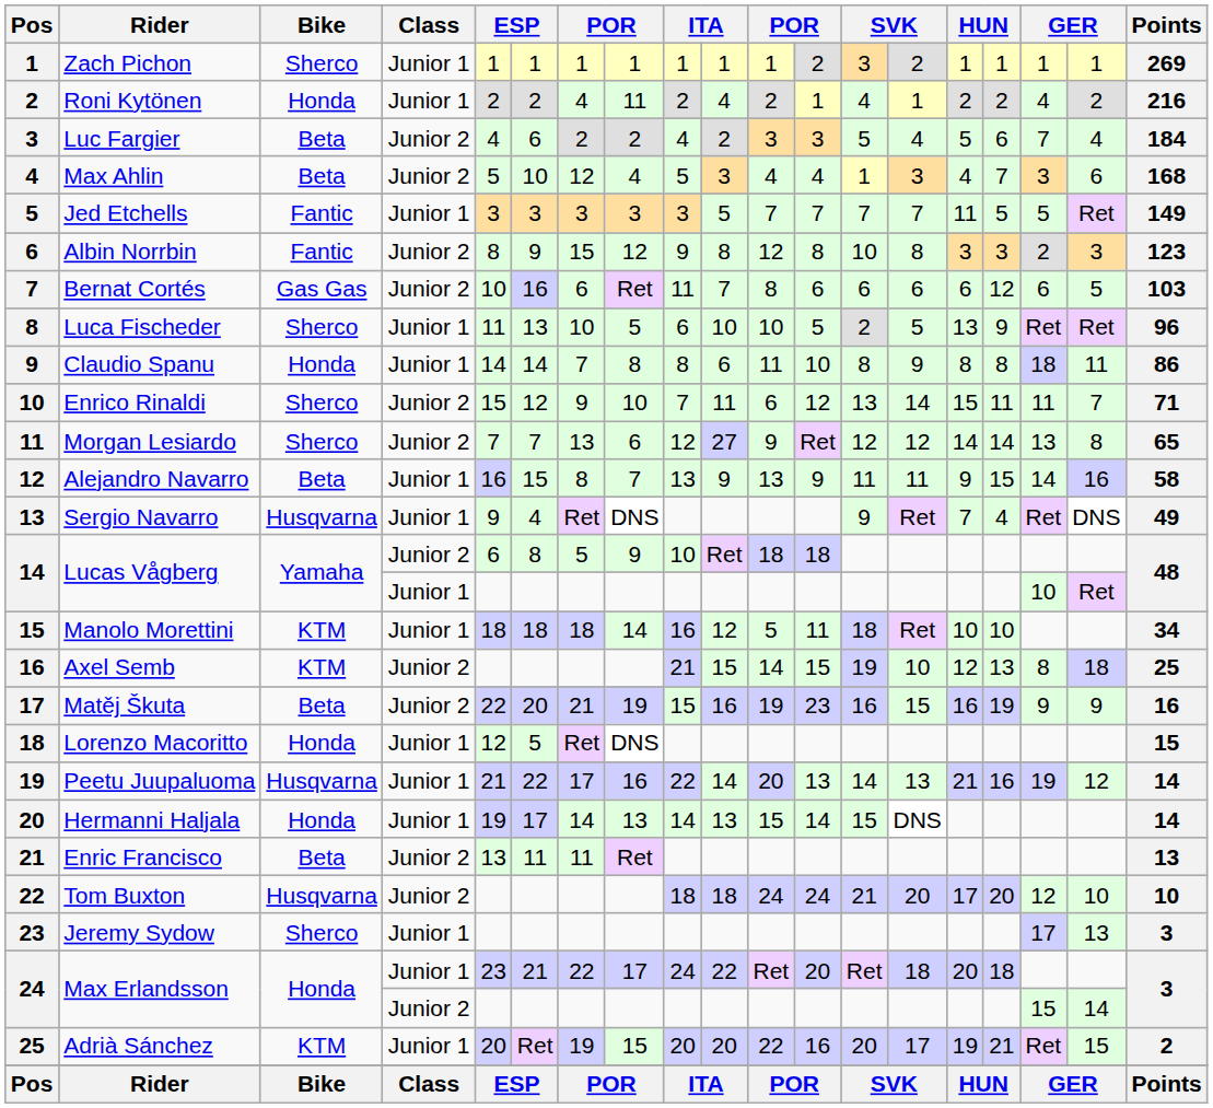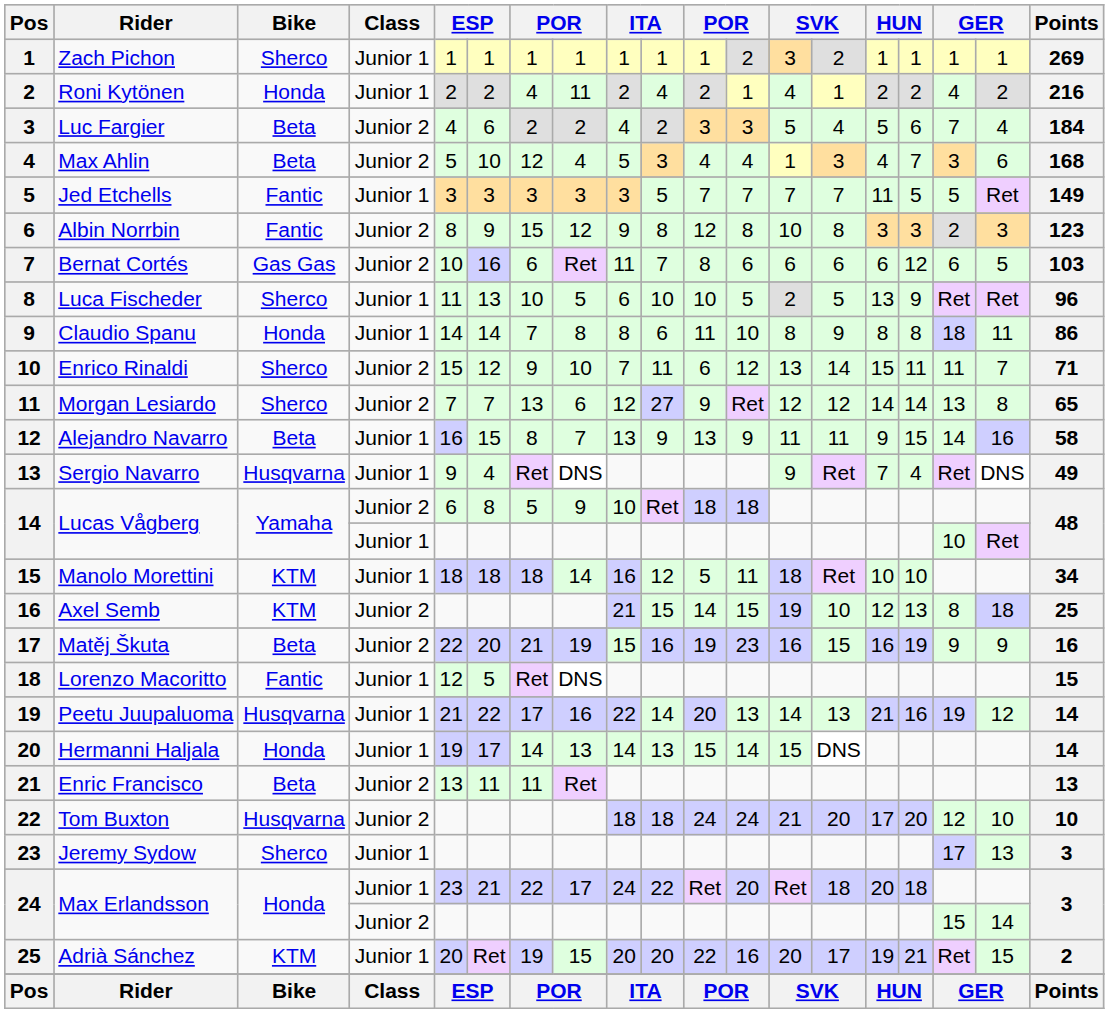Lorenzo Macoritto | Bike: Honda -> Fantic
